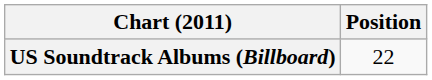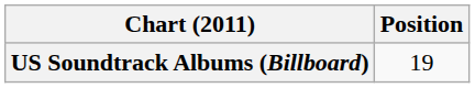US Soundtrack Albums (Billboard) | Position: 22 -> 19
